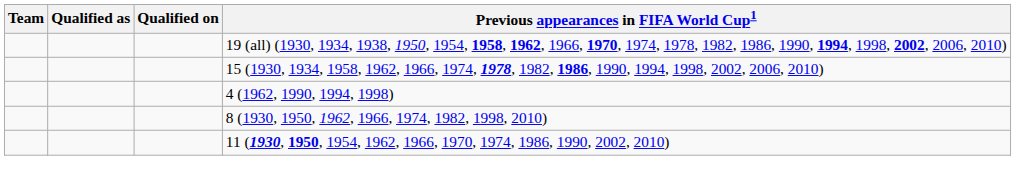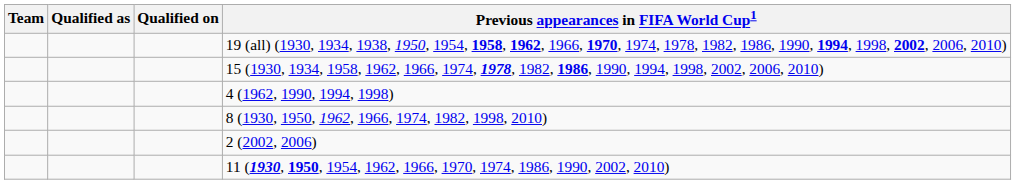+ row: 2 (2002, 2006)
